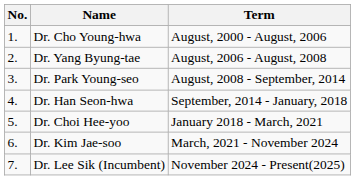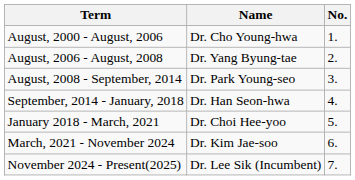columns swapped: No. <-> Term
